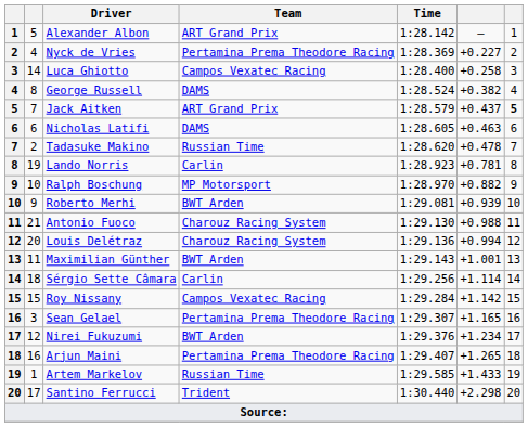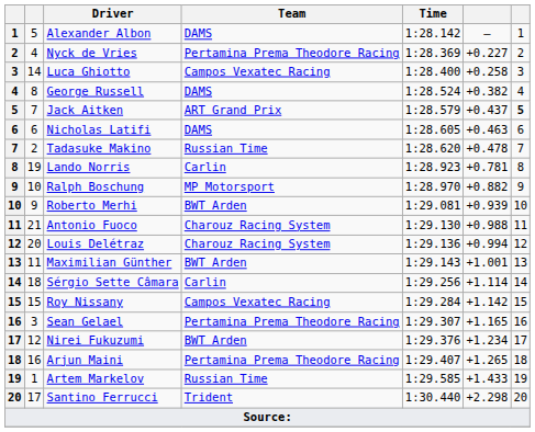Alexander Albon | Team: ART Grand Prix -> DAMS
